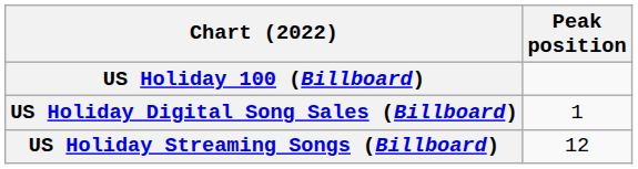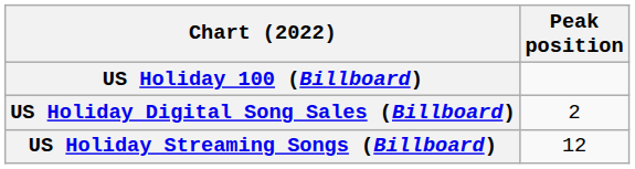US Holiday Digital Song Sales (Billboard) | Peak position: 1 -> 2
